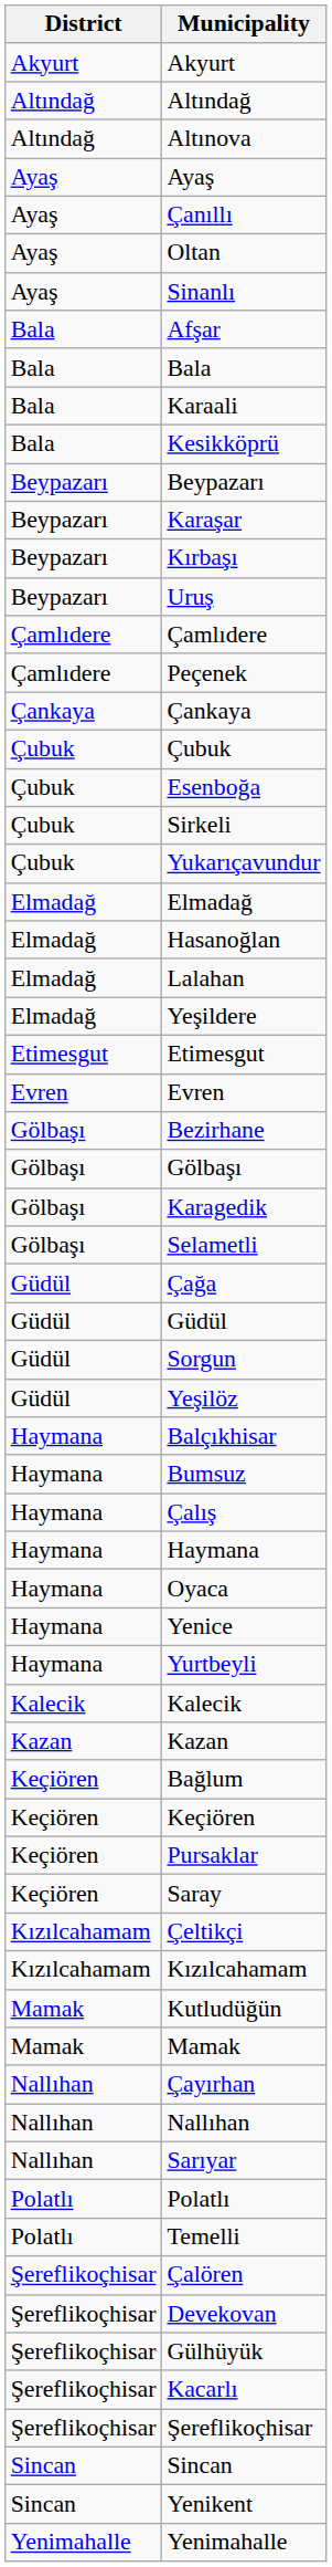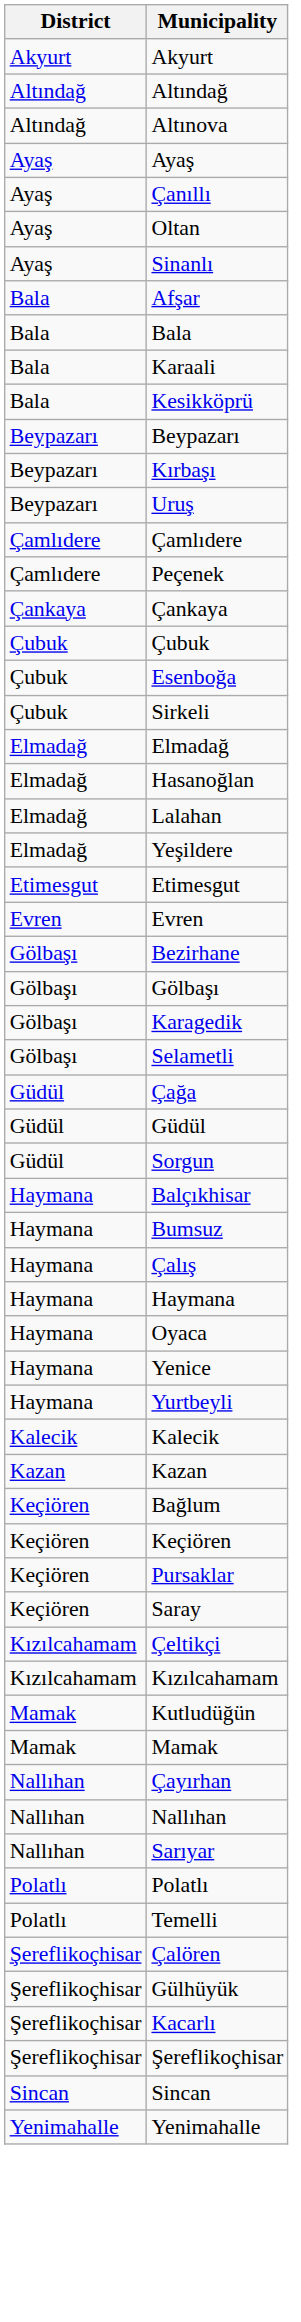- row: Beypazarı | Karaşar
- row: Çubuk | Yukarıçavundur
- row: Güdül | Yeşilöz
- row: Şereflikoçhisar | Devekovan
- row: Sincan | Yenikent
